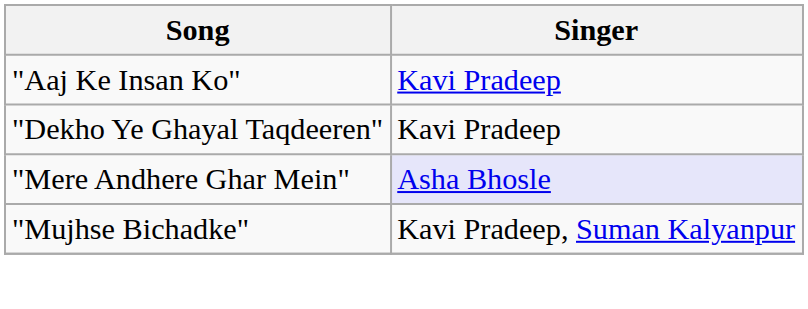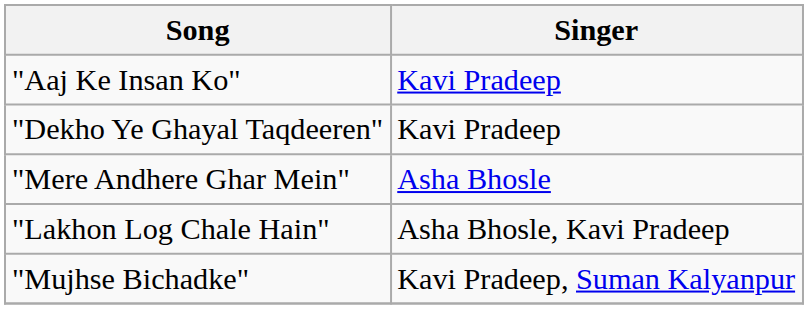"Mere Andhere Ghar Mein" | Singer: lavender background -> no background
+ row: "Lakhon Log Chale Hain" | Asha Bhosle, Kavi Pradeep
